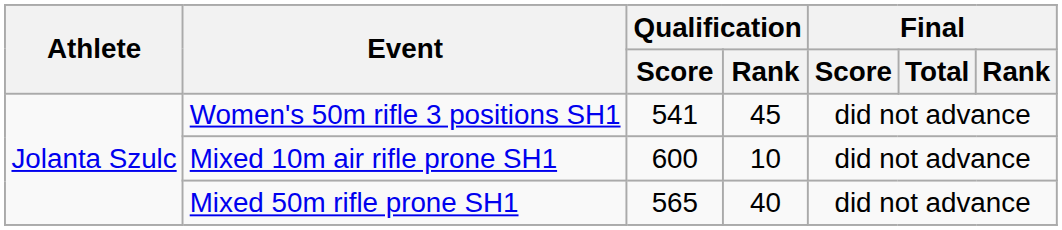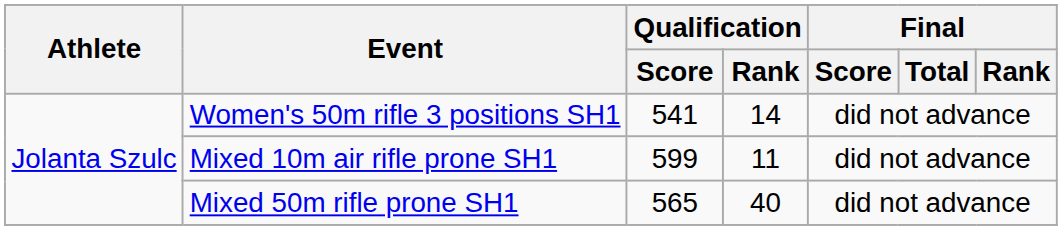Women's 50m rifle 3 positions SH1 | Qualification / Rank: 45 -> 14
Mixed 10m air rifle prone SH1 | Qualification / Score: 600 -> 599
Mixed 10m air rifle prone SH1 | Qualification / Rank: 10 -> 11
